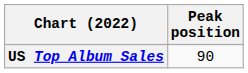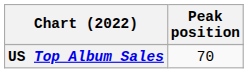US Top Album Sales | Peak position: 90 -> 70
